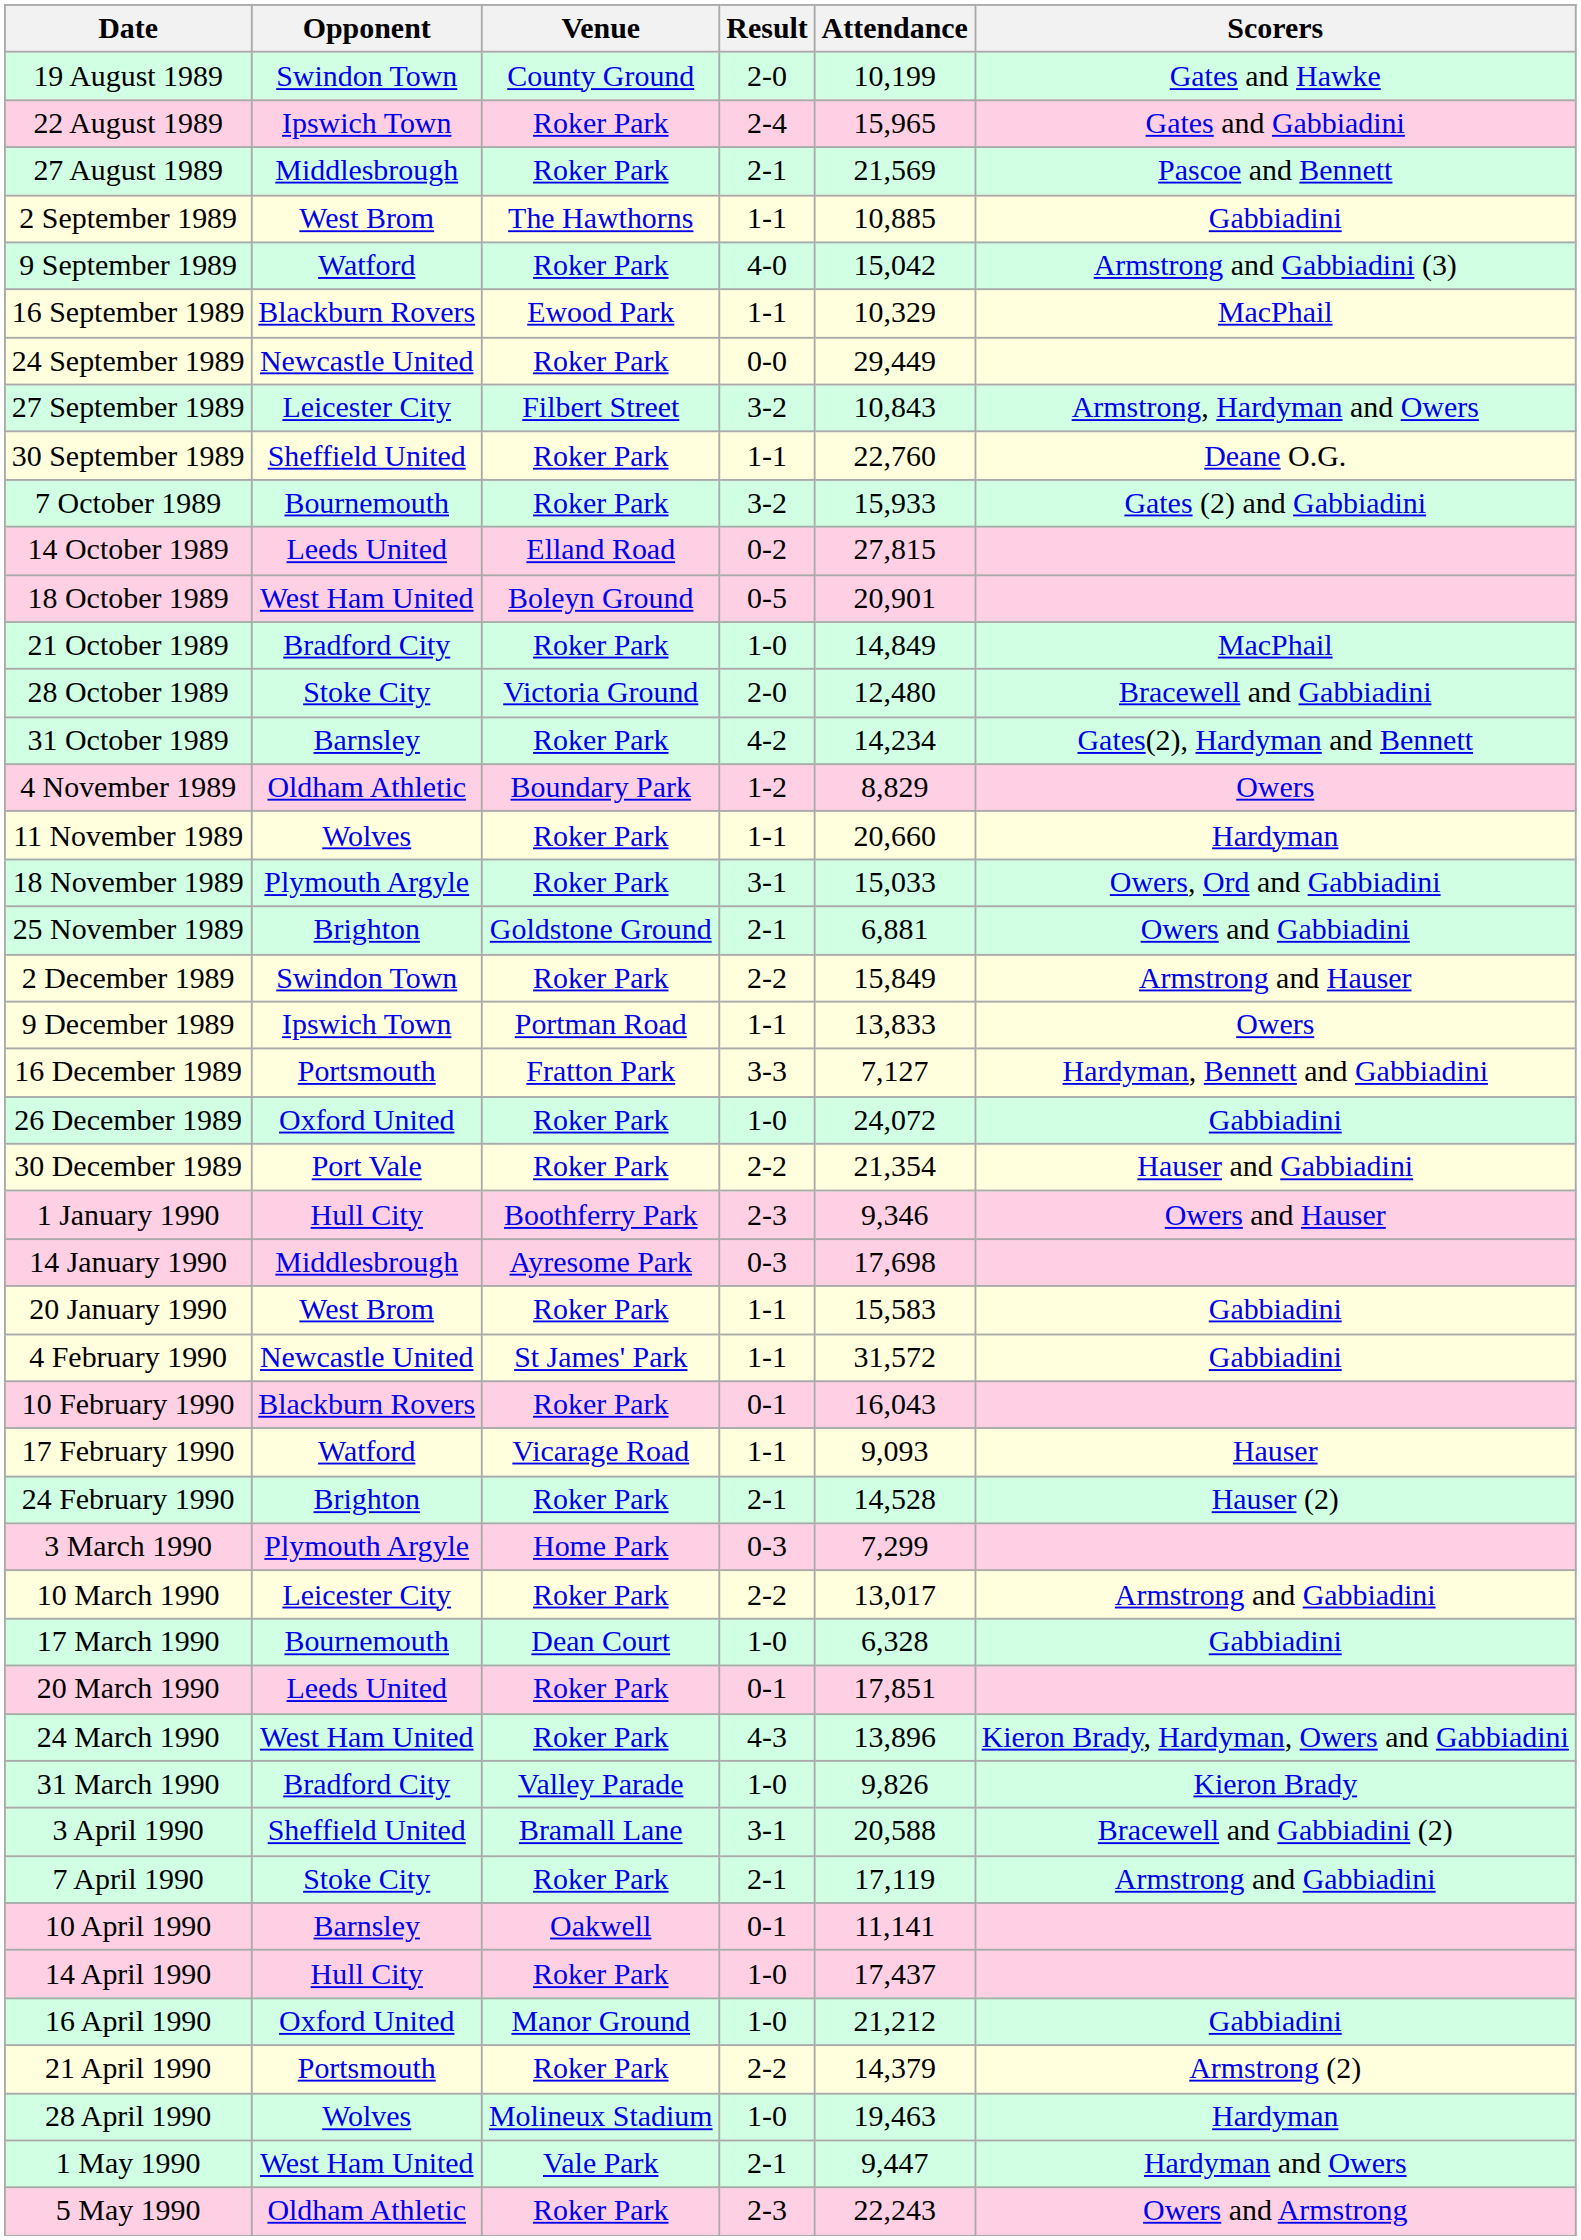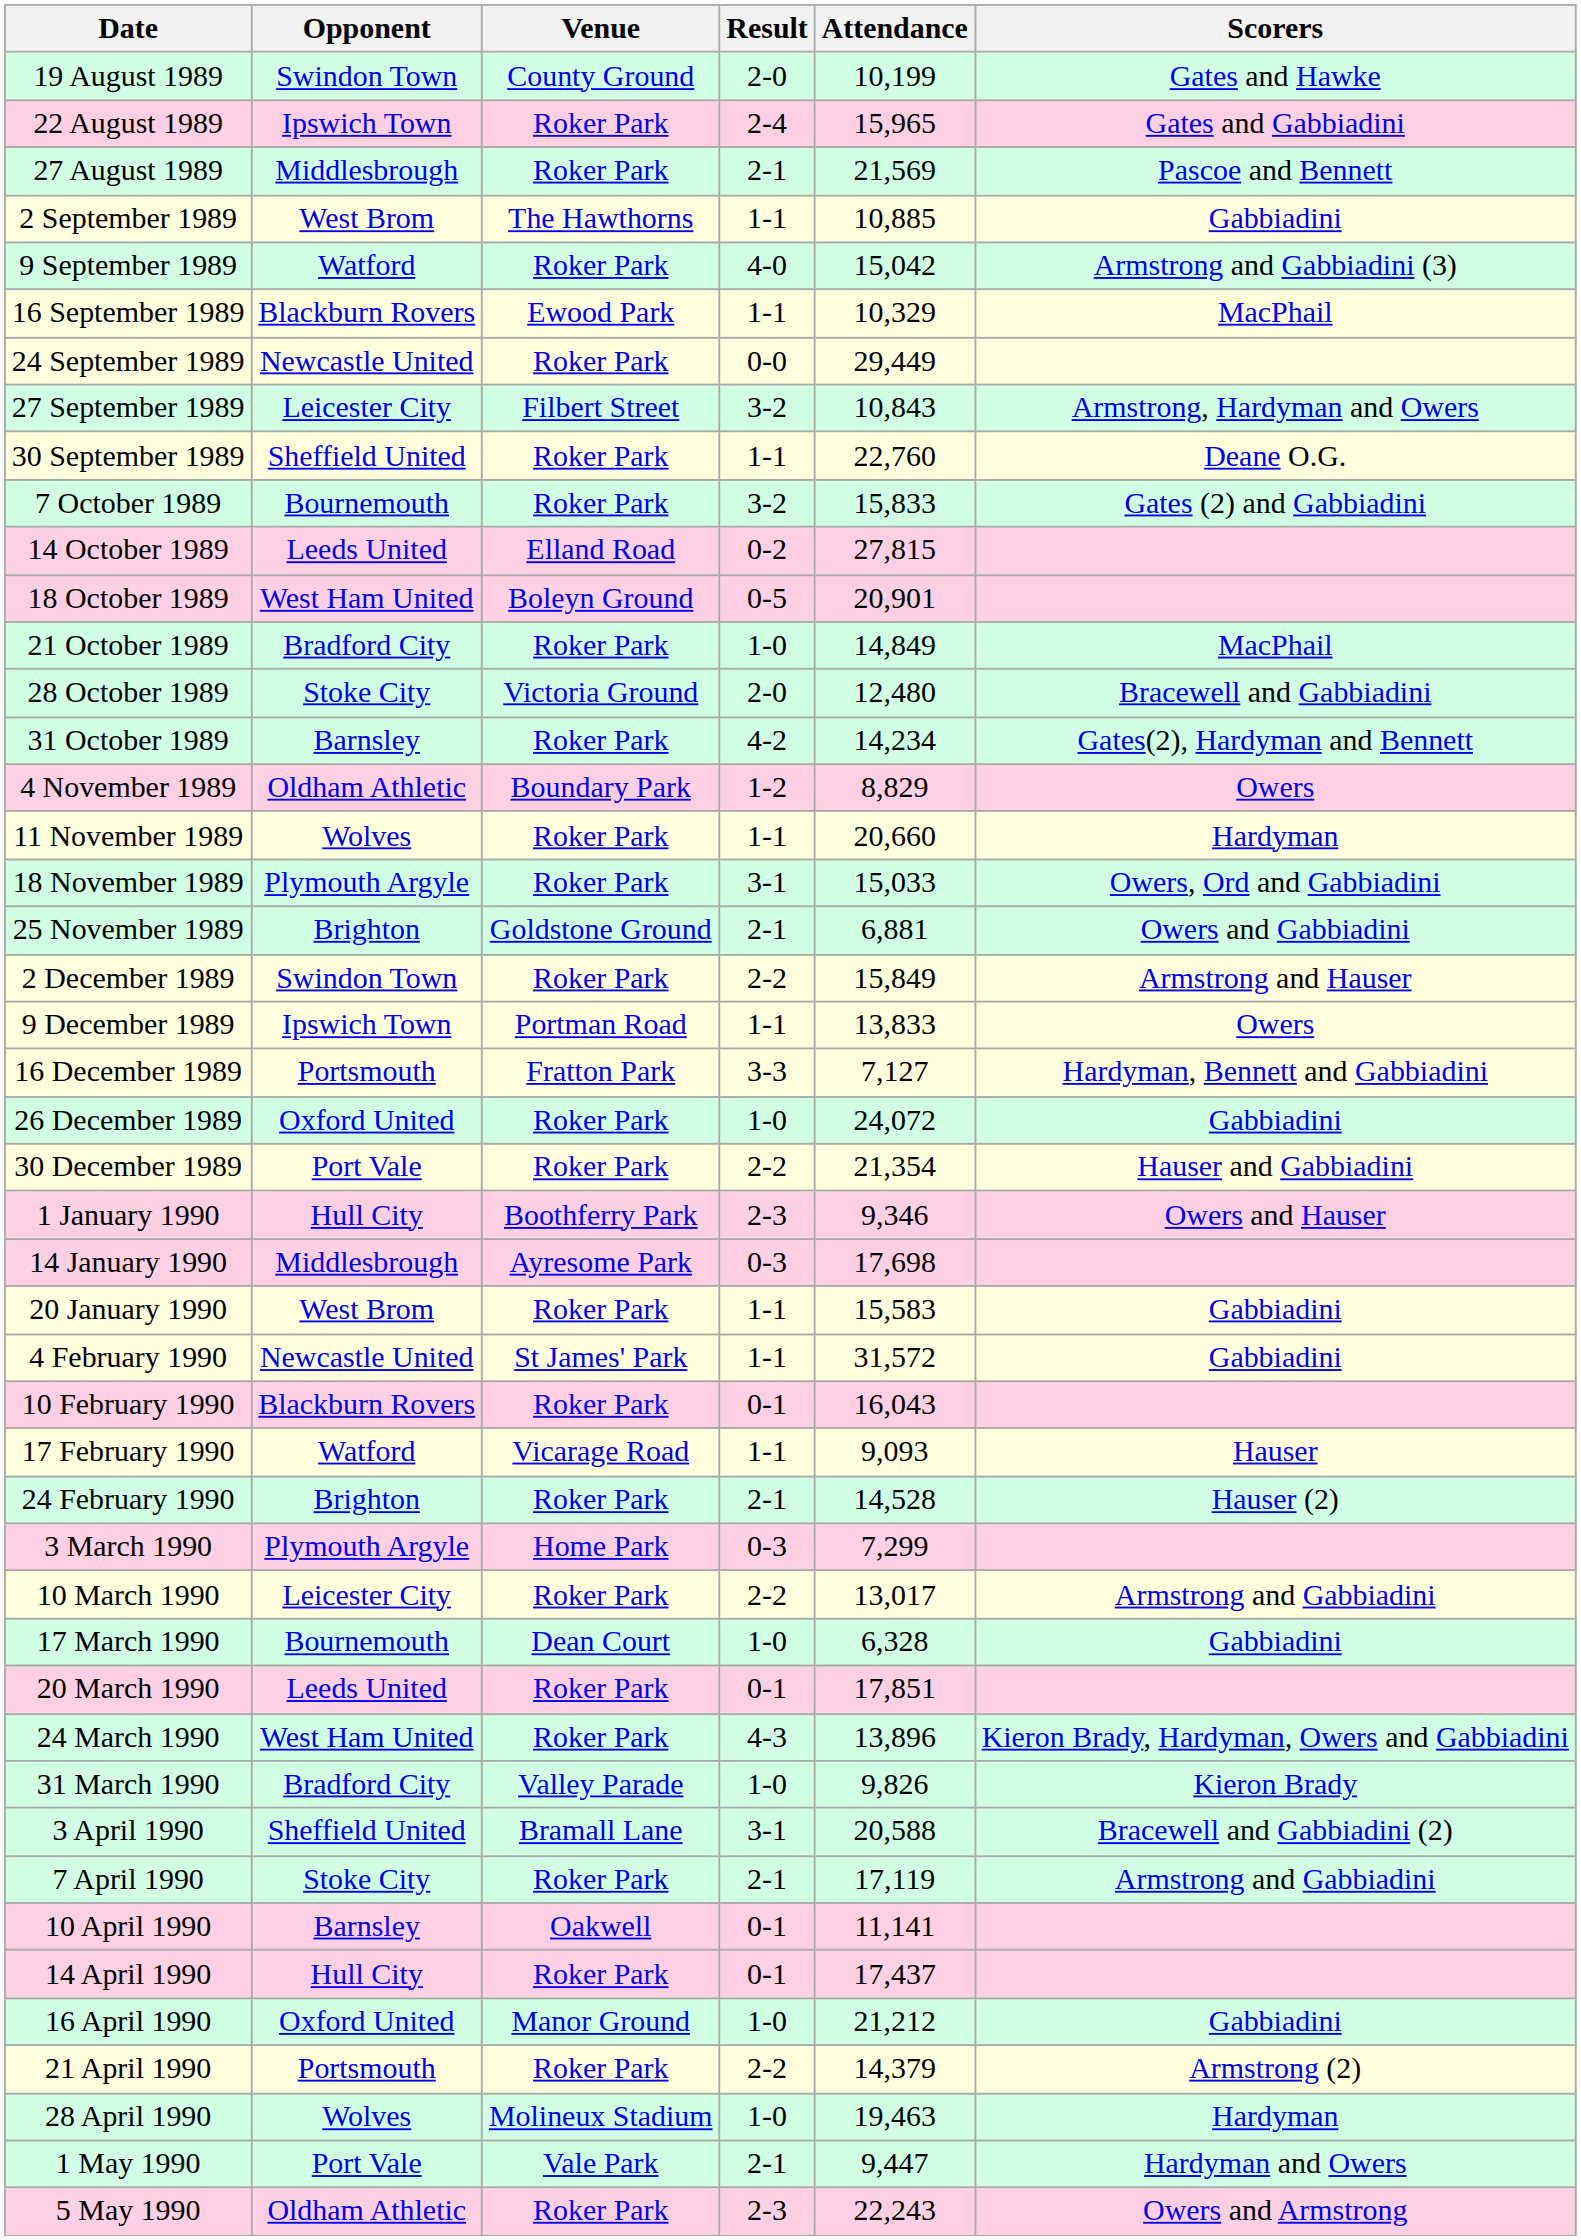7 October 1989 | Attendance: 15,933 -> 15,833
14 April 1990 | Result: 1-0 -> 0-1
1 May 1990 | Opponent: West Ham United -> Port Vale
